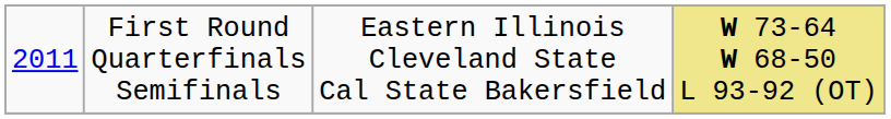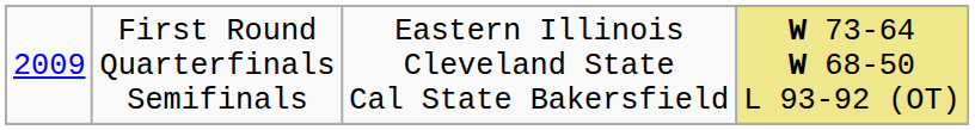First Round Quarterfinals Semifinals | column 1: 2011 -> 2009
